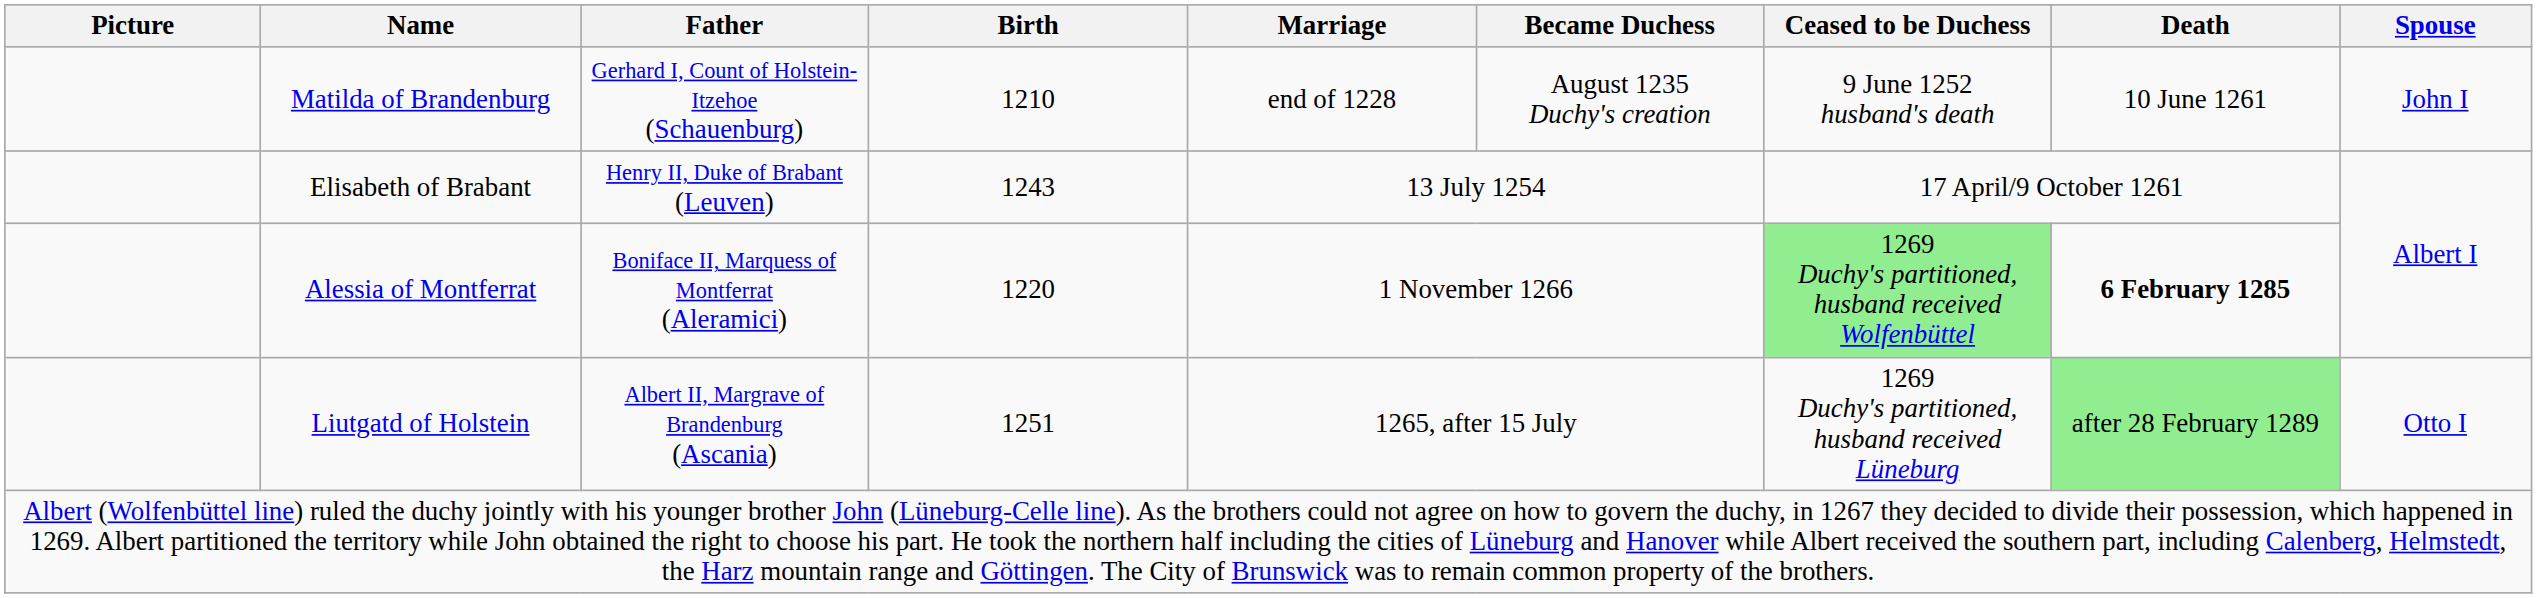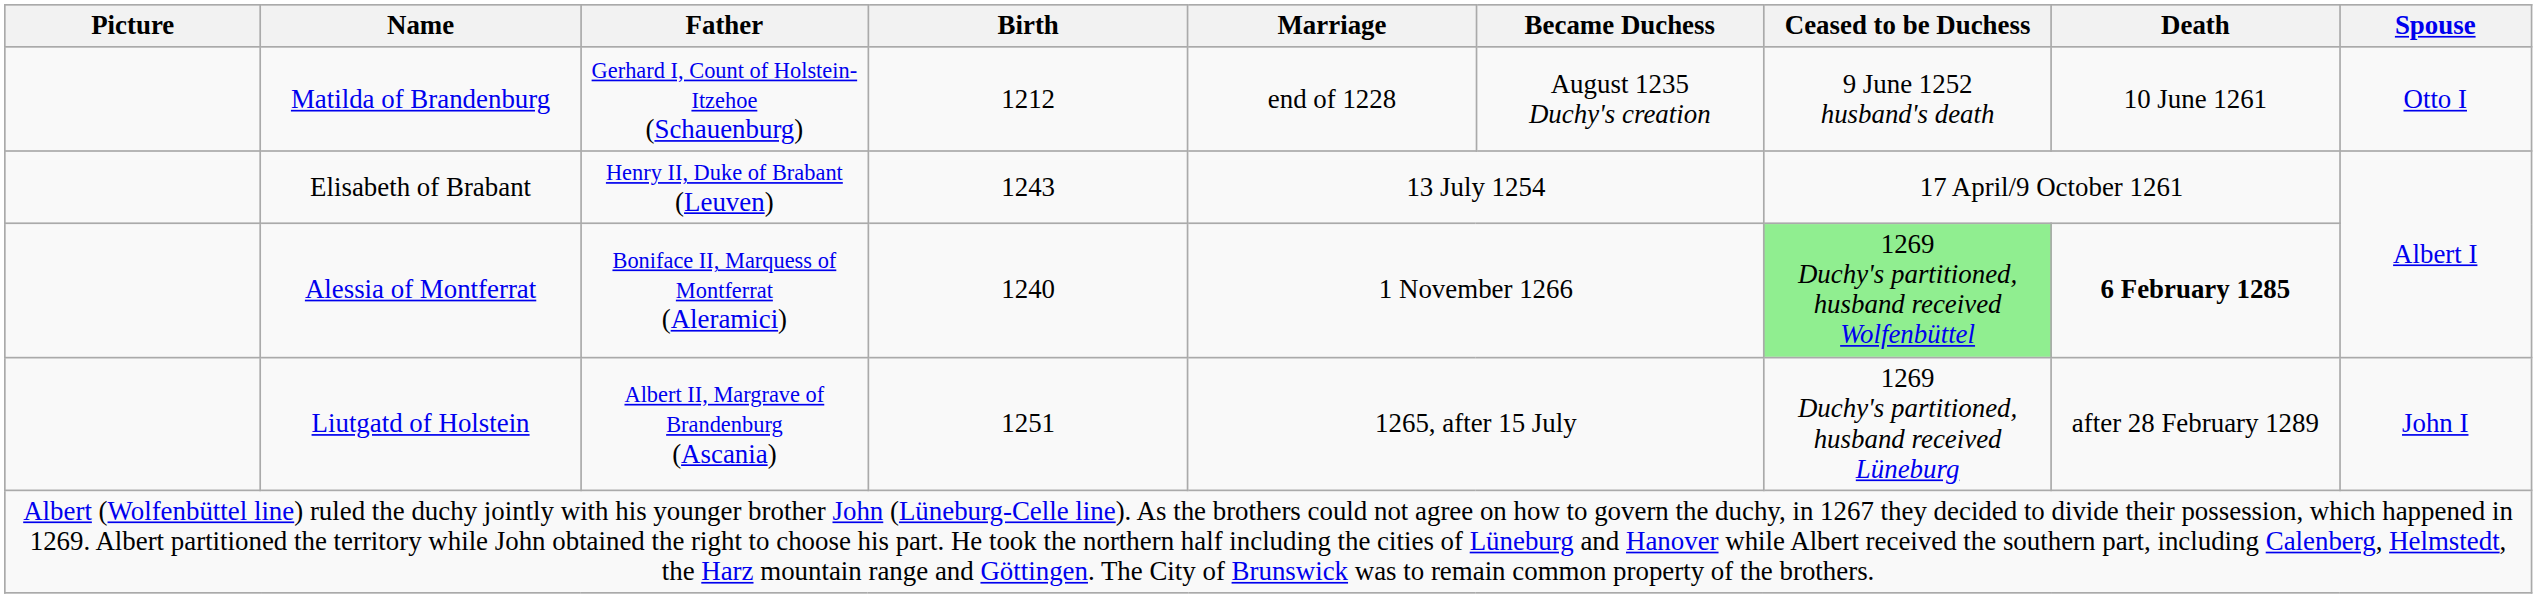Matilda of Brandenburg | Birth: 1210 -> 1212
Matilda of Brandenburg | Spouse: John I -> Otto I
Alessia of Montferrat | Birth: 1220 -> 1240
Liutgatd of Holstein | Death: lightgreen background -> no background
Liutgatd of Holstein | Spouse: Otto I -> John I
